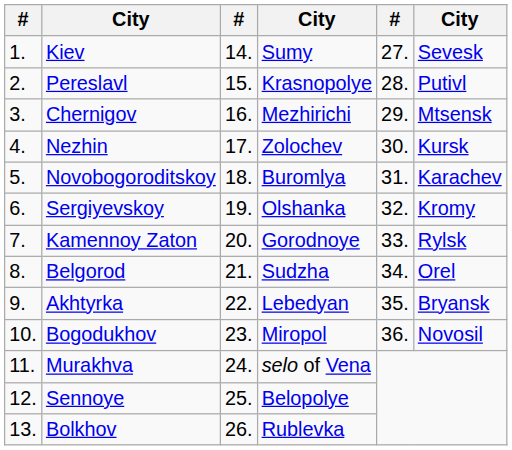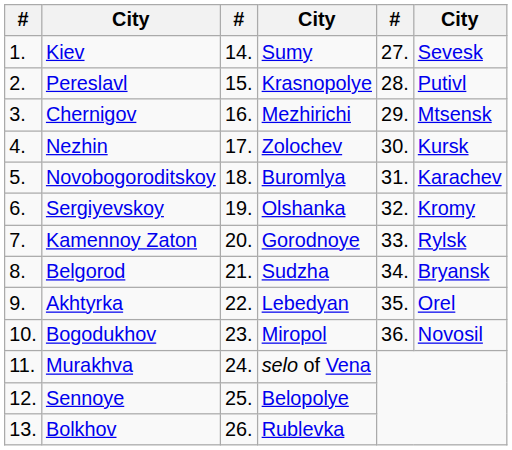Belgorod | column 6: Orel -> Bryansk
Akhtyrka | column 6: Bryansk -> Orel
